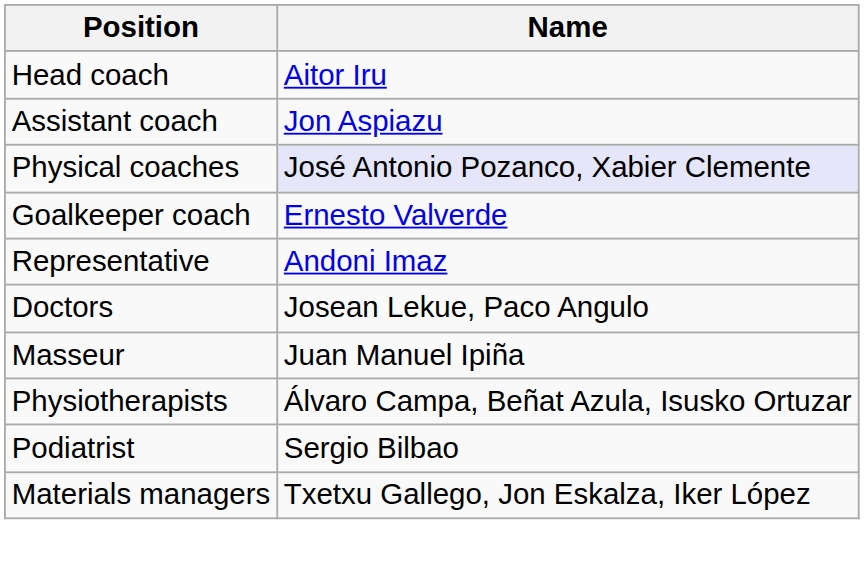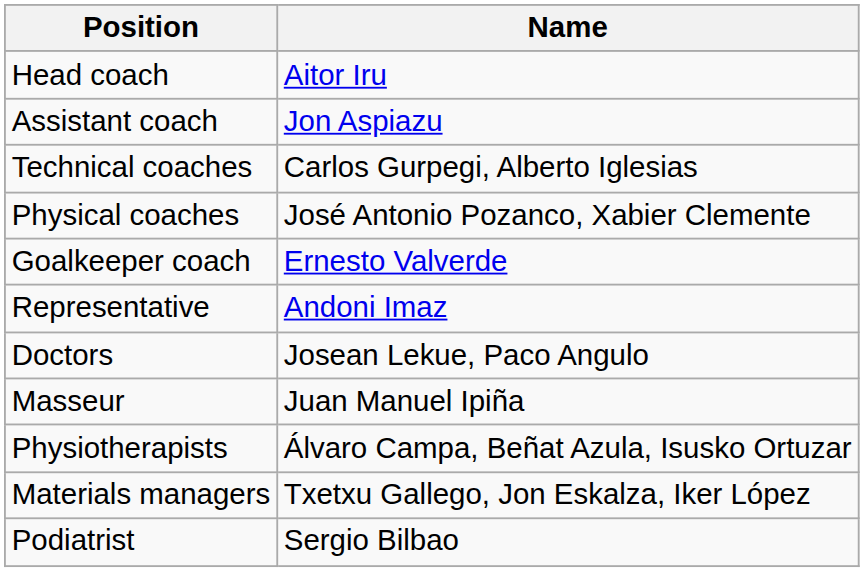+ row: Technical coaches | Carlos Gurpegi, Alberto Iglesias
Physical coaches | Name: lavender background -> no background
rows swapped: Podiatrist <-> Materials managers
